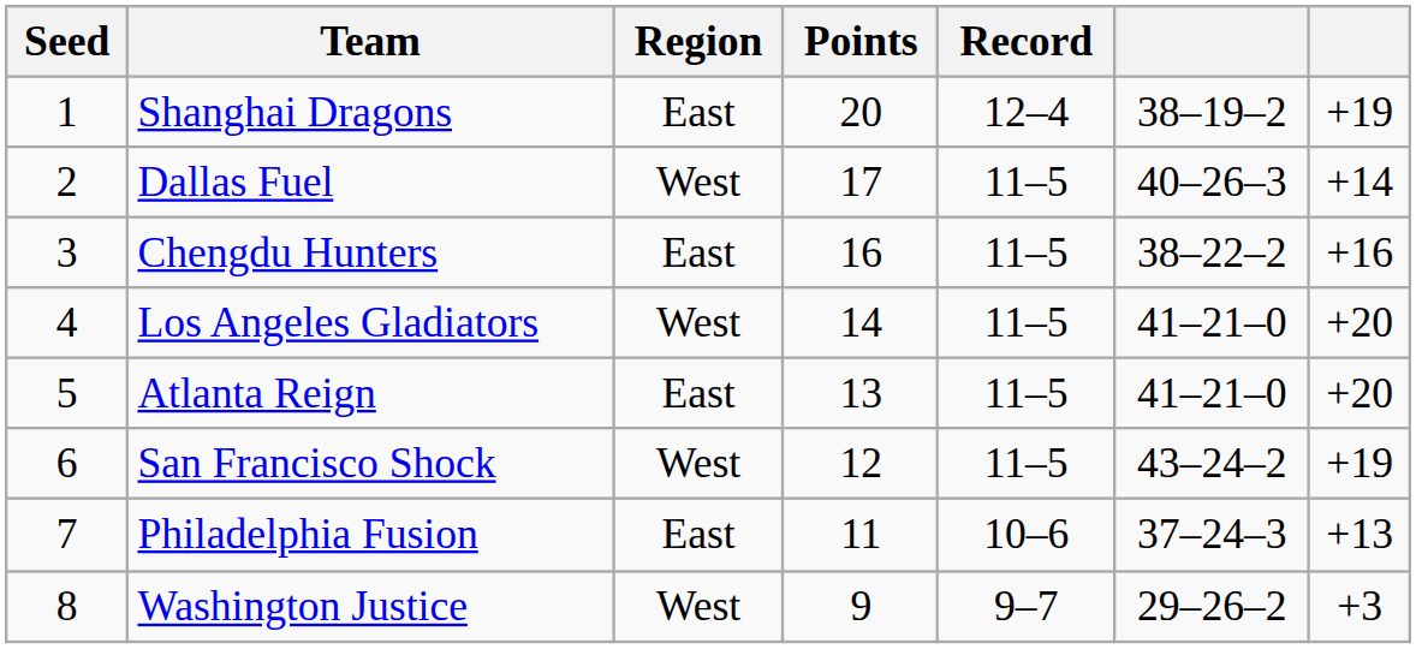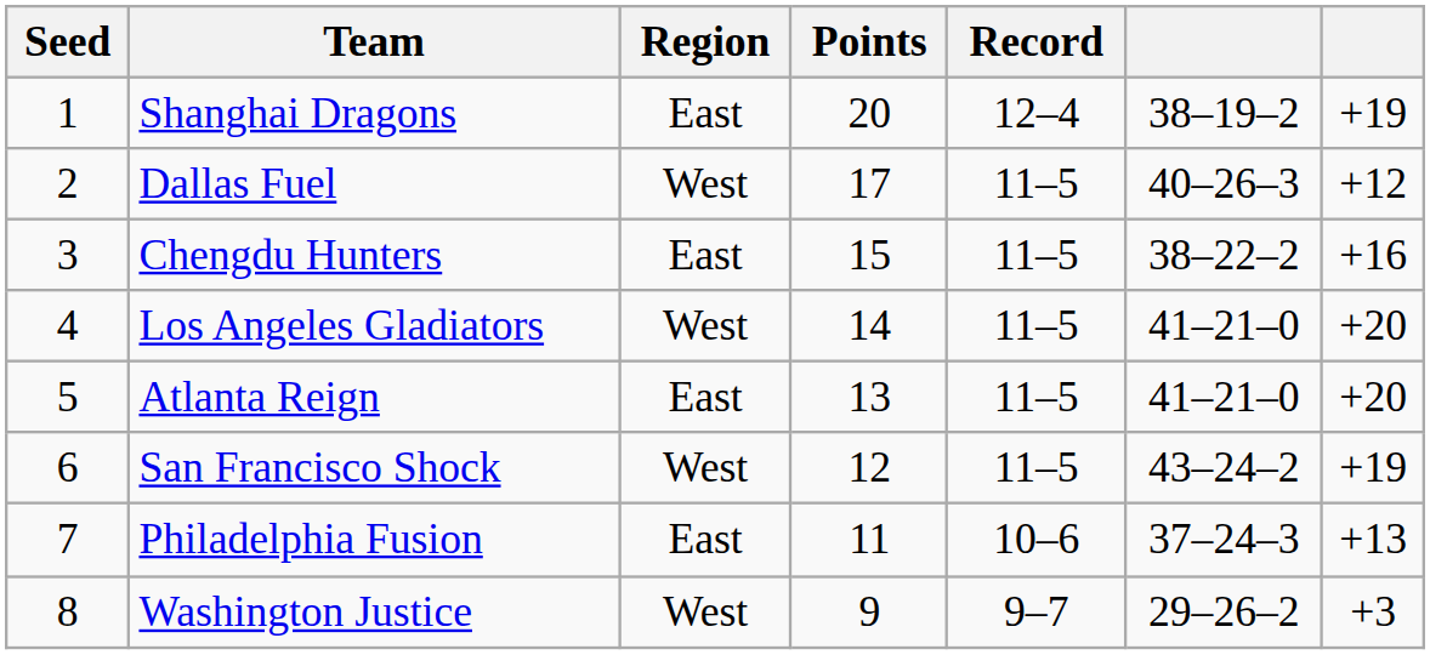Dallas Fuel | column 7: +14 -> +12
Chengdu Hunters | Points: 16 -> 15
